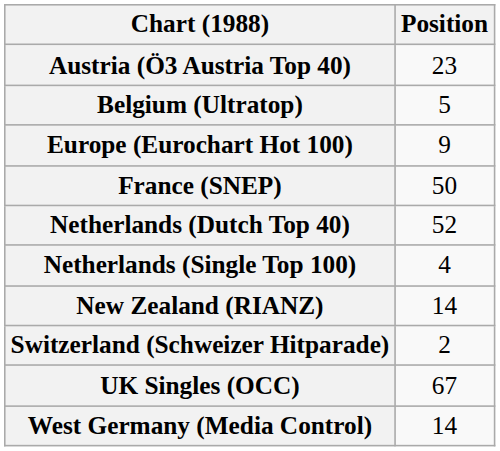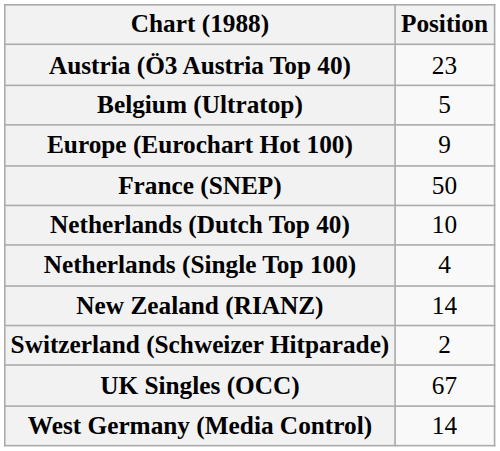Netherlands (Dutch Top 40) | Position: 52 -> 10
